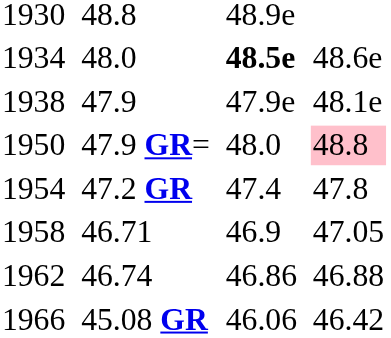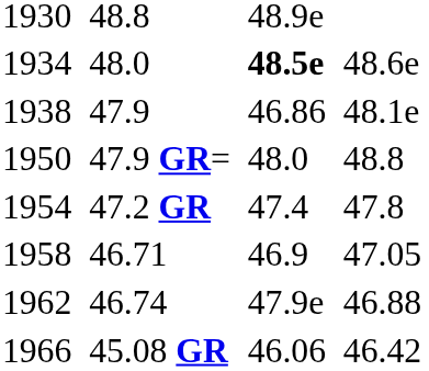1938 | column 5: 47.9e -> 46.86
1950 | column 7: pink background -> no background
1962 | column 5: 46.86 -> 47.9e
